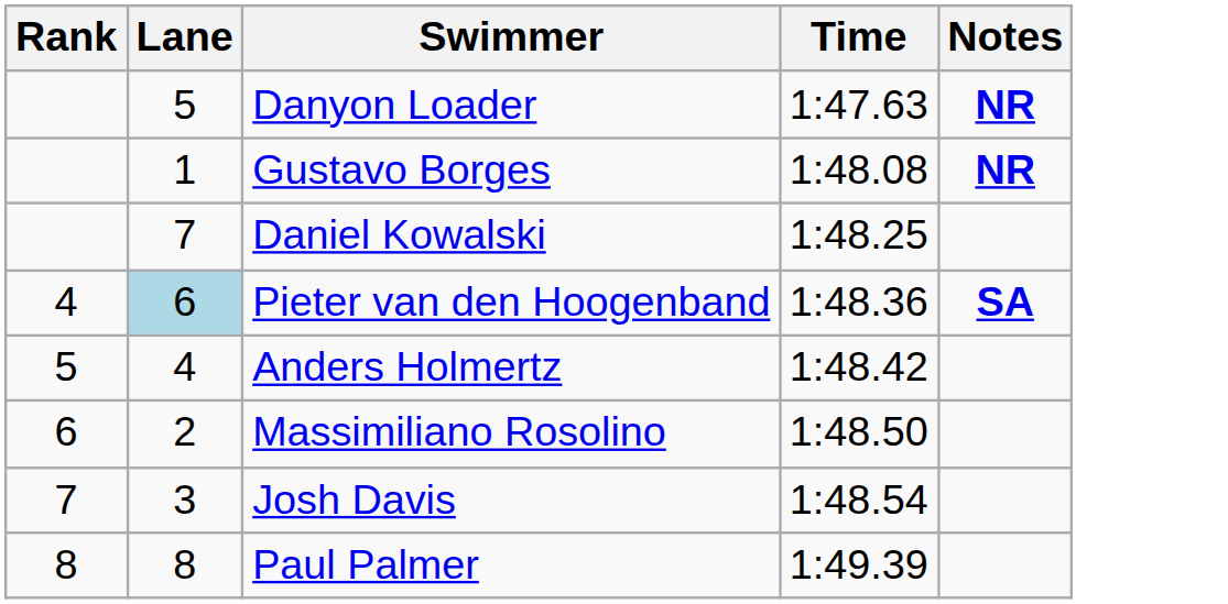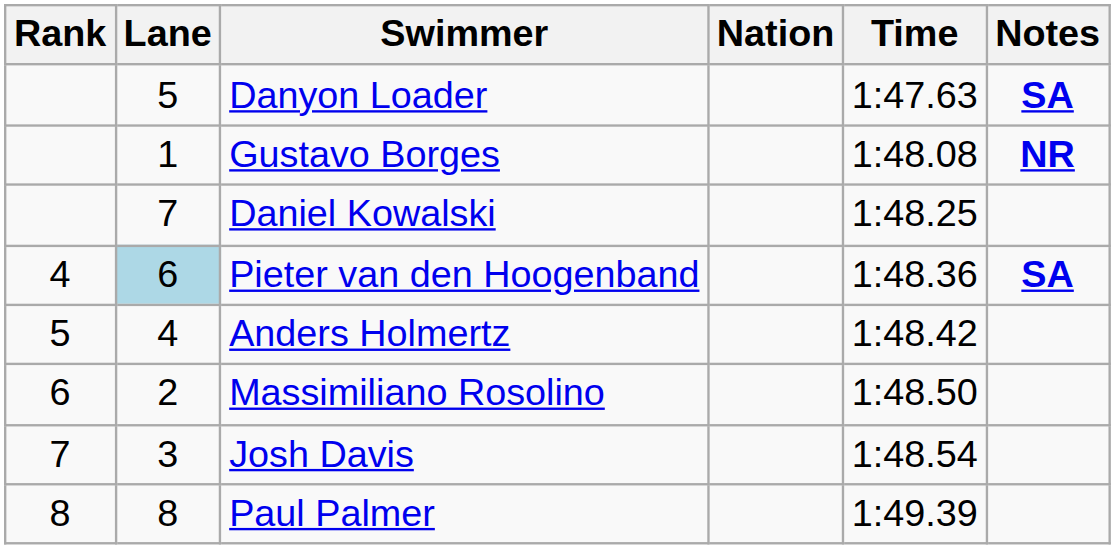+ column: Nation
Danyon Loader | Notes: NR -> SA
